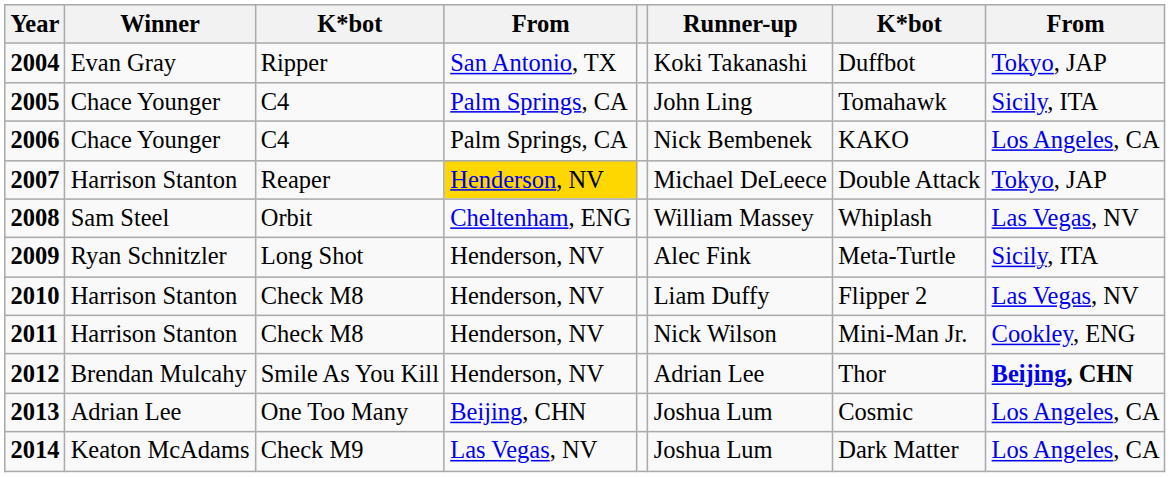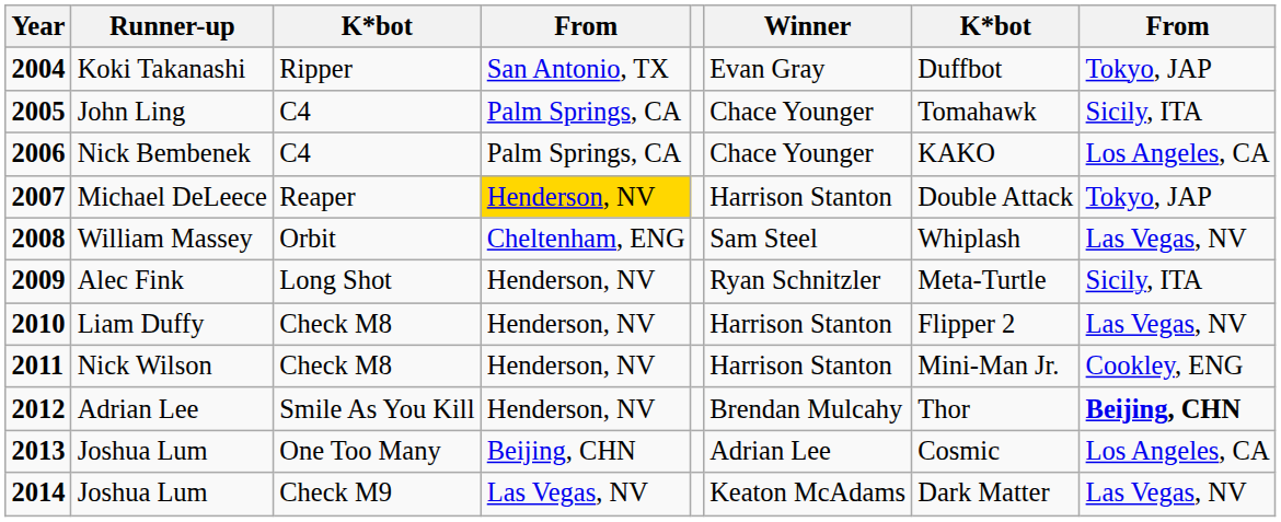columns swapped: Winner <-> Runner-up
2014 | column 8: Los Angeles, CA -> Las Vegas, NV
